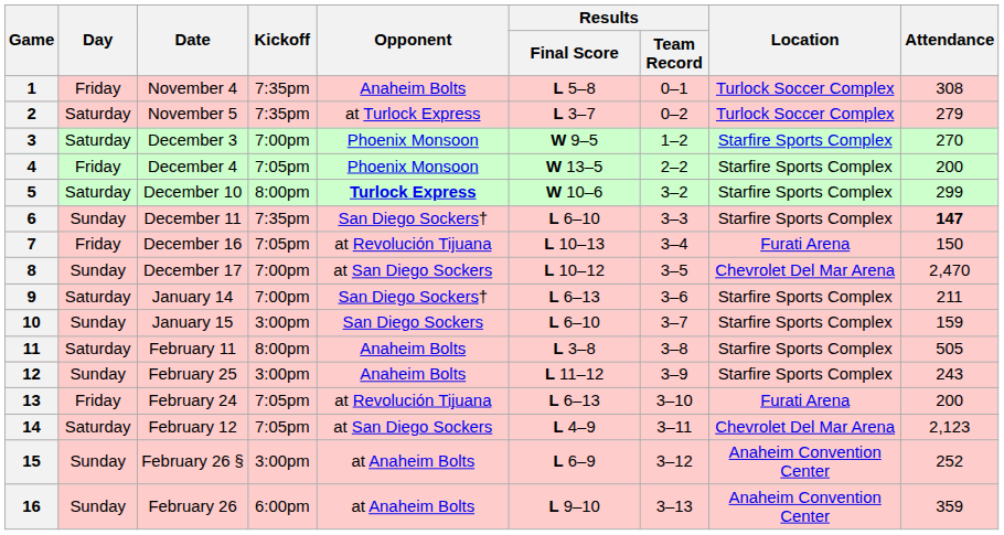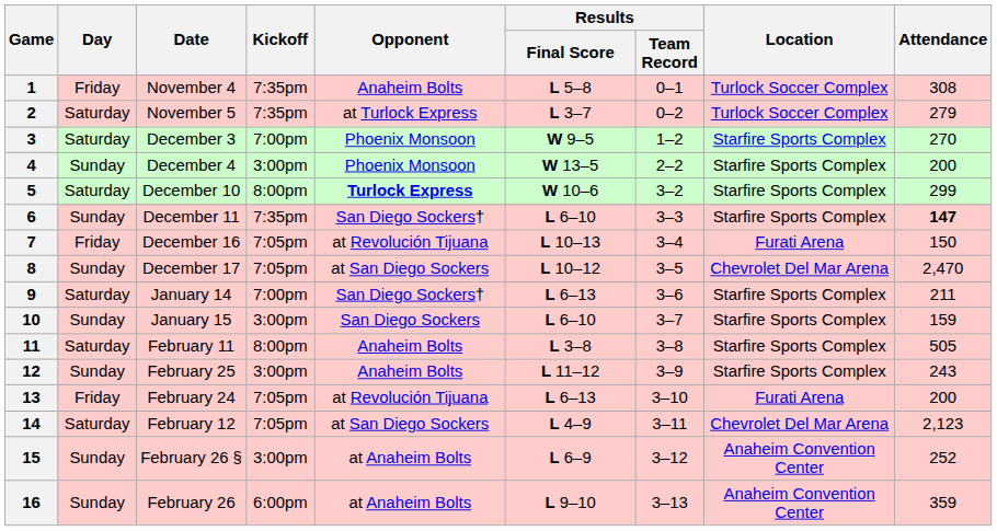4 | Day: Friday -> Sunday
4 | Kickoff: 7:05pm -> 3:00pm
8 | Kickoff: 7:00pm -> 7:05pm
